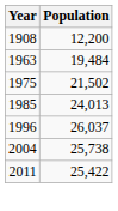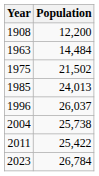1963 | Population: 19,484 -> 14,484
+ row: 2023 | 26,784
